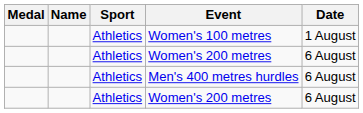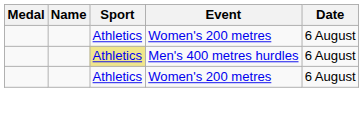- row: Athletics | Women's 100 metres | 1 August
Men's 400 metres hurdles | Sport: no background -> khaki background
